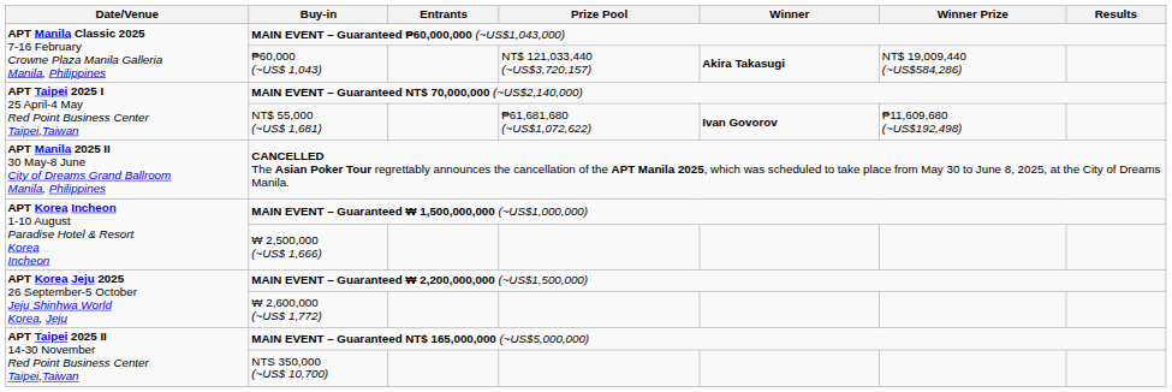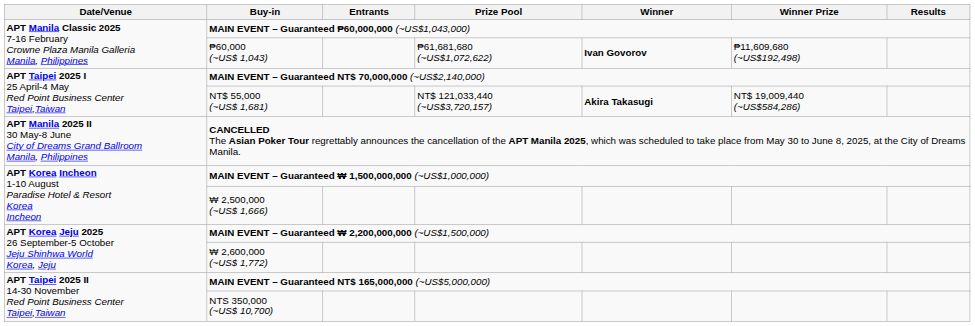₱60,000 (~US$ 1,043) | Prize Pool: NT$ 121,033,440 (~US$3,720,157) -> ₱61,681,680 (~US$1,072,622)
₱60,000 (~US$ 1,043) | Winner: Akira Takasugi -> Ivan Govorov
₱60,000 (~US$ 1,043) | Winner Prize: NT$ 19,009,440 (~US$584,286) -> ₱11,609,680 (~US$192,498)
NT$ 55,000 (~US$ 1,681) | Prize Pool: ₱61,681,680 (~US$1,072,622) -> NT$ 121,033,440 (~US$3,720,157)
NT$ 55,000 (~US$ 1,681) | Winner: Ivan Govorov -> Akira Takasugi
NT$ 55,000 (~US$ 1,681) | Winner Prize: ₱11,609,680 (~US$192,498) -> NT$ 19,009,440 (~US$584,286)
